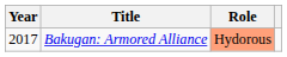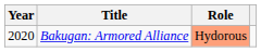Bakugan: Armored Alliance | Year: 2017 -> 2020
